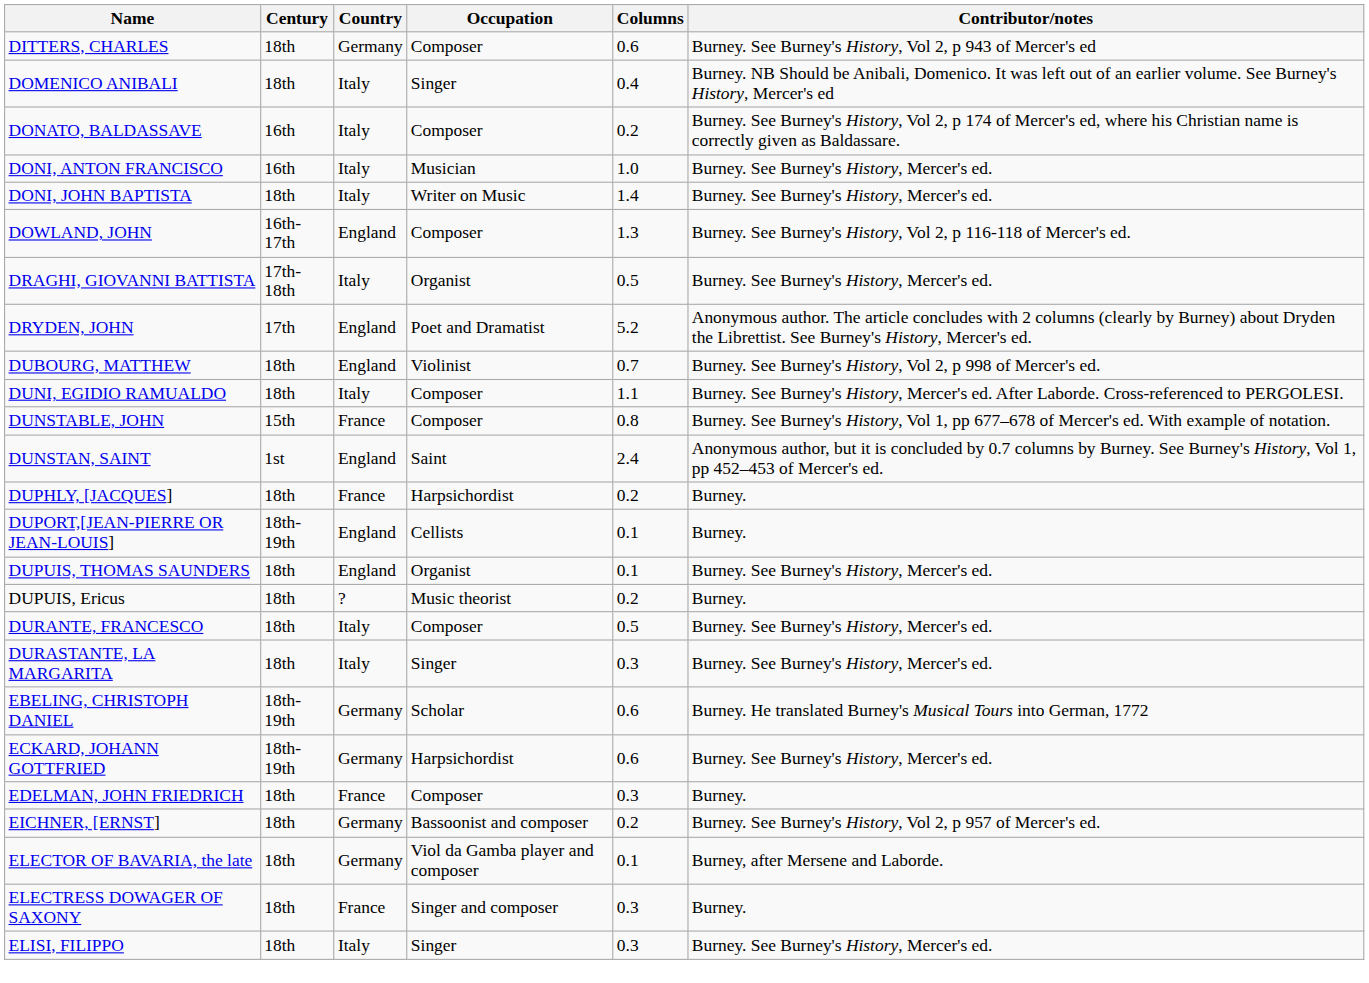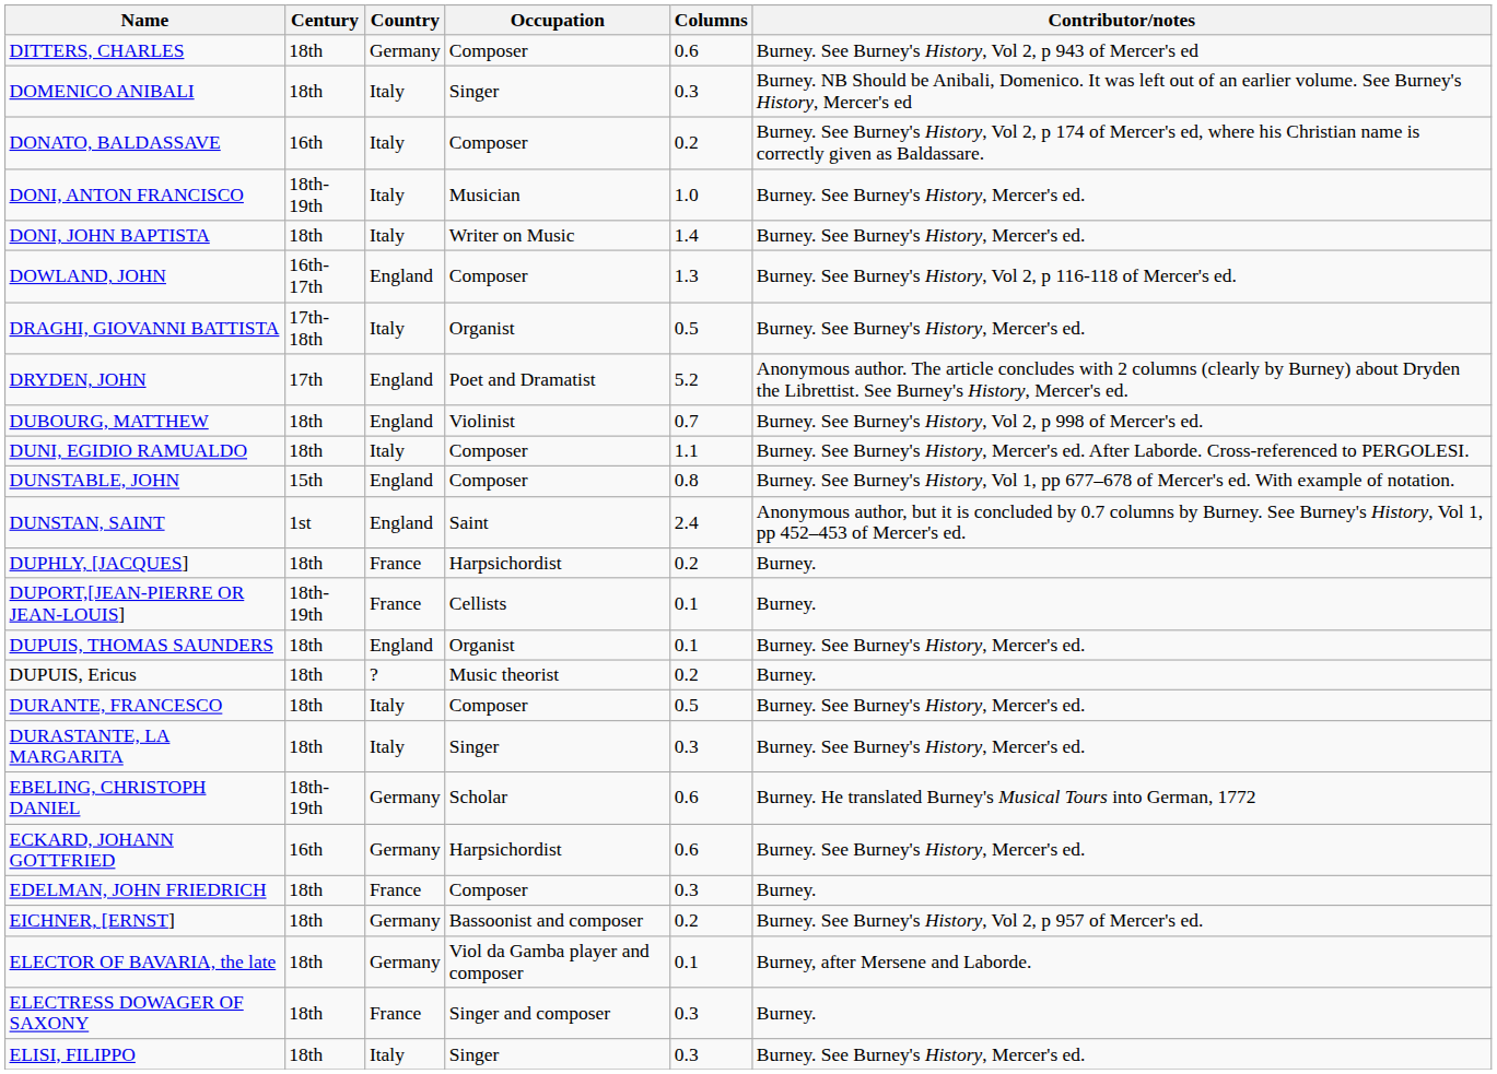DOMENICO ANIBALI | Columns: 0.4 -> 0.3
DONI, ANTON FRANCISCO | Century: 16th -> 18th-19th
DUNSTABLE, JOHN | Country: France -> England
DUPORT,[JEAN-PIERRE OR JEAN-LOUIS] | Country: England -> France
ECKARD, JOHANN GOTTFRIED | Century: 18th-19th -> 16th
